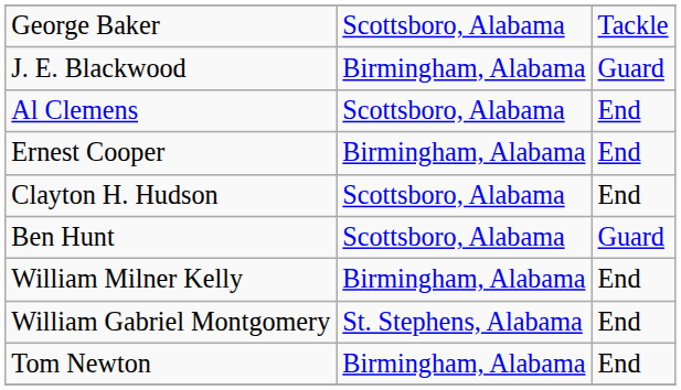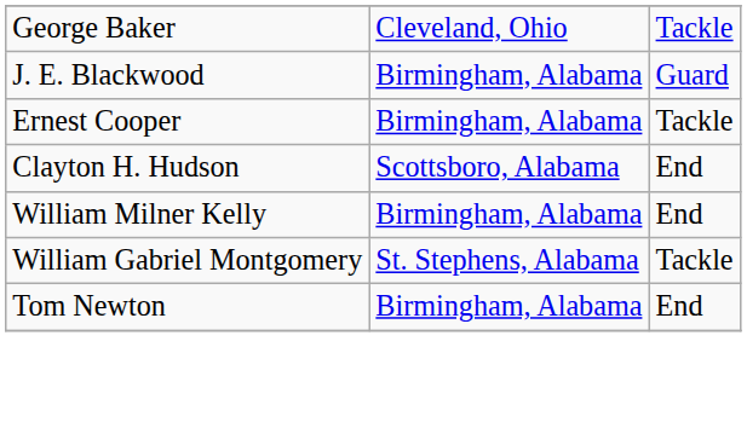George Baker | column 2: Scottsboro, Alabama -> Cleveland, Ohio
- row: Al Clemens | Scottsboro, Alabama | End
Ernest Cooper | column 3: End -> Tackle
- row: Ben Hunt | Scottsboro, Alabama | Guard
William Gabriel Montgomery | column 3: End -> Tackle
